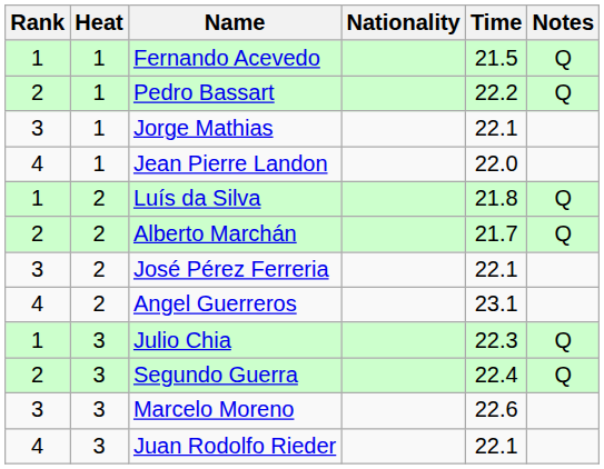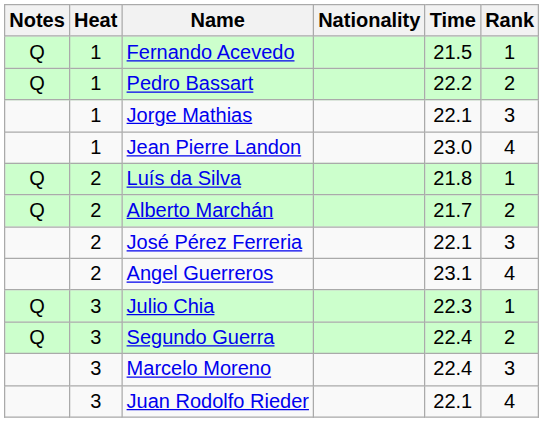columns swapped: Rank <-> Notes
Jean Pierre Landon | Time: 22.0 -> 23.0
Marcelo Moreno | Time: 22.6 -> 22.4
